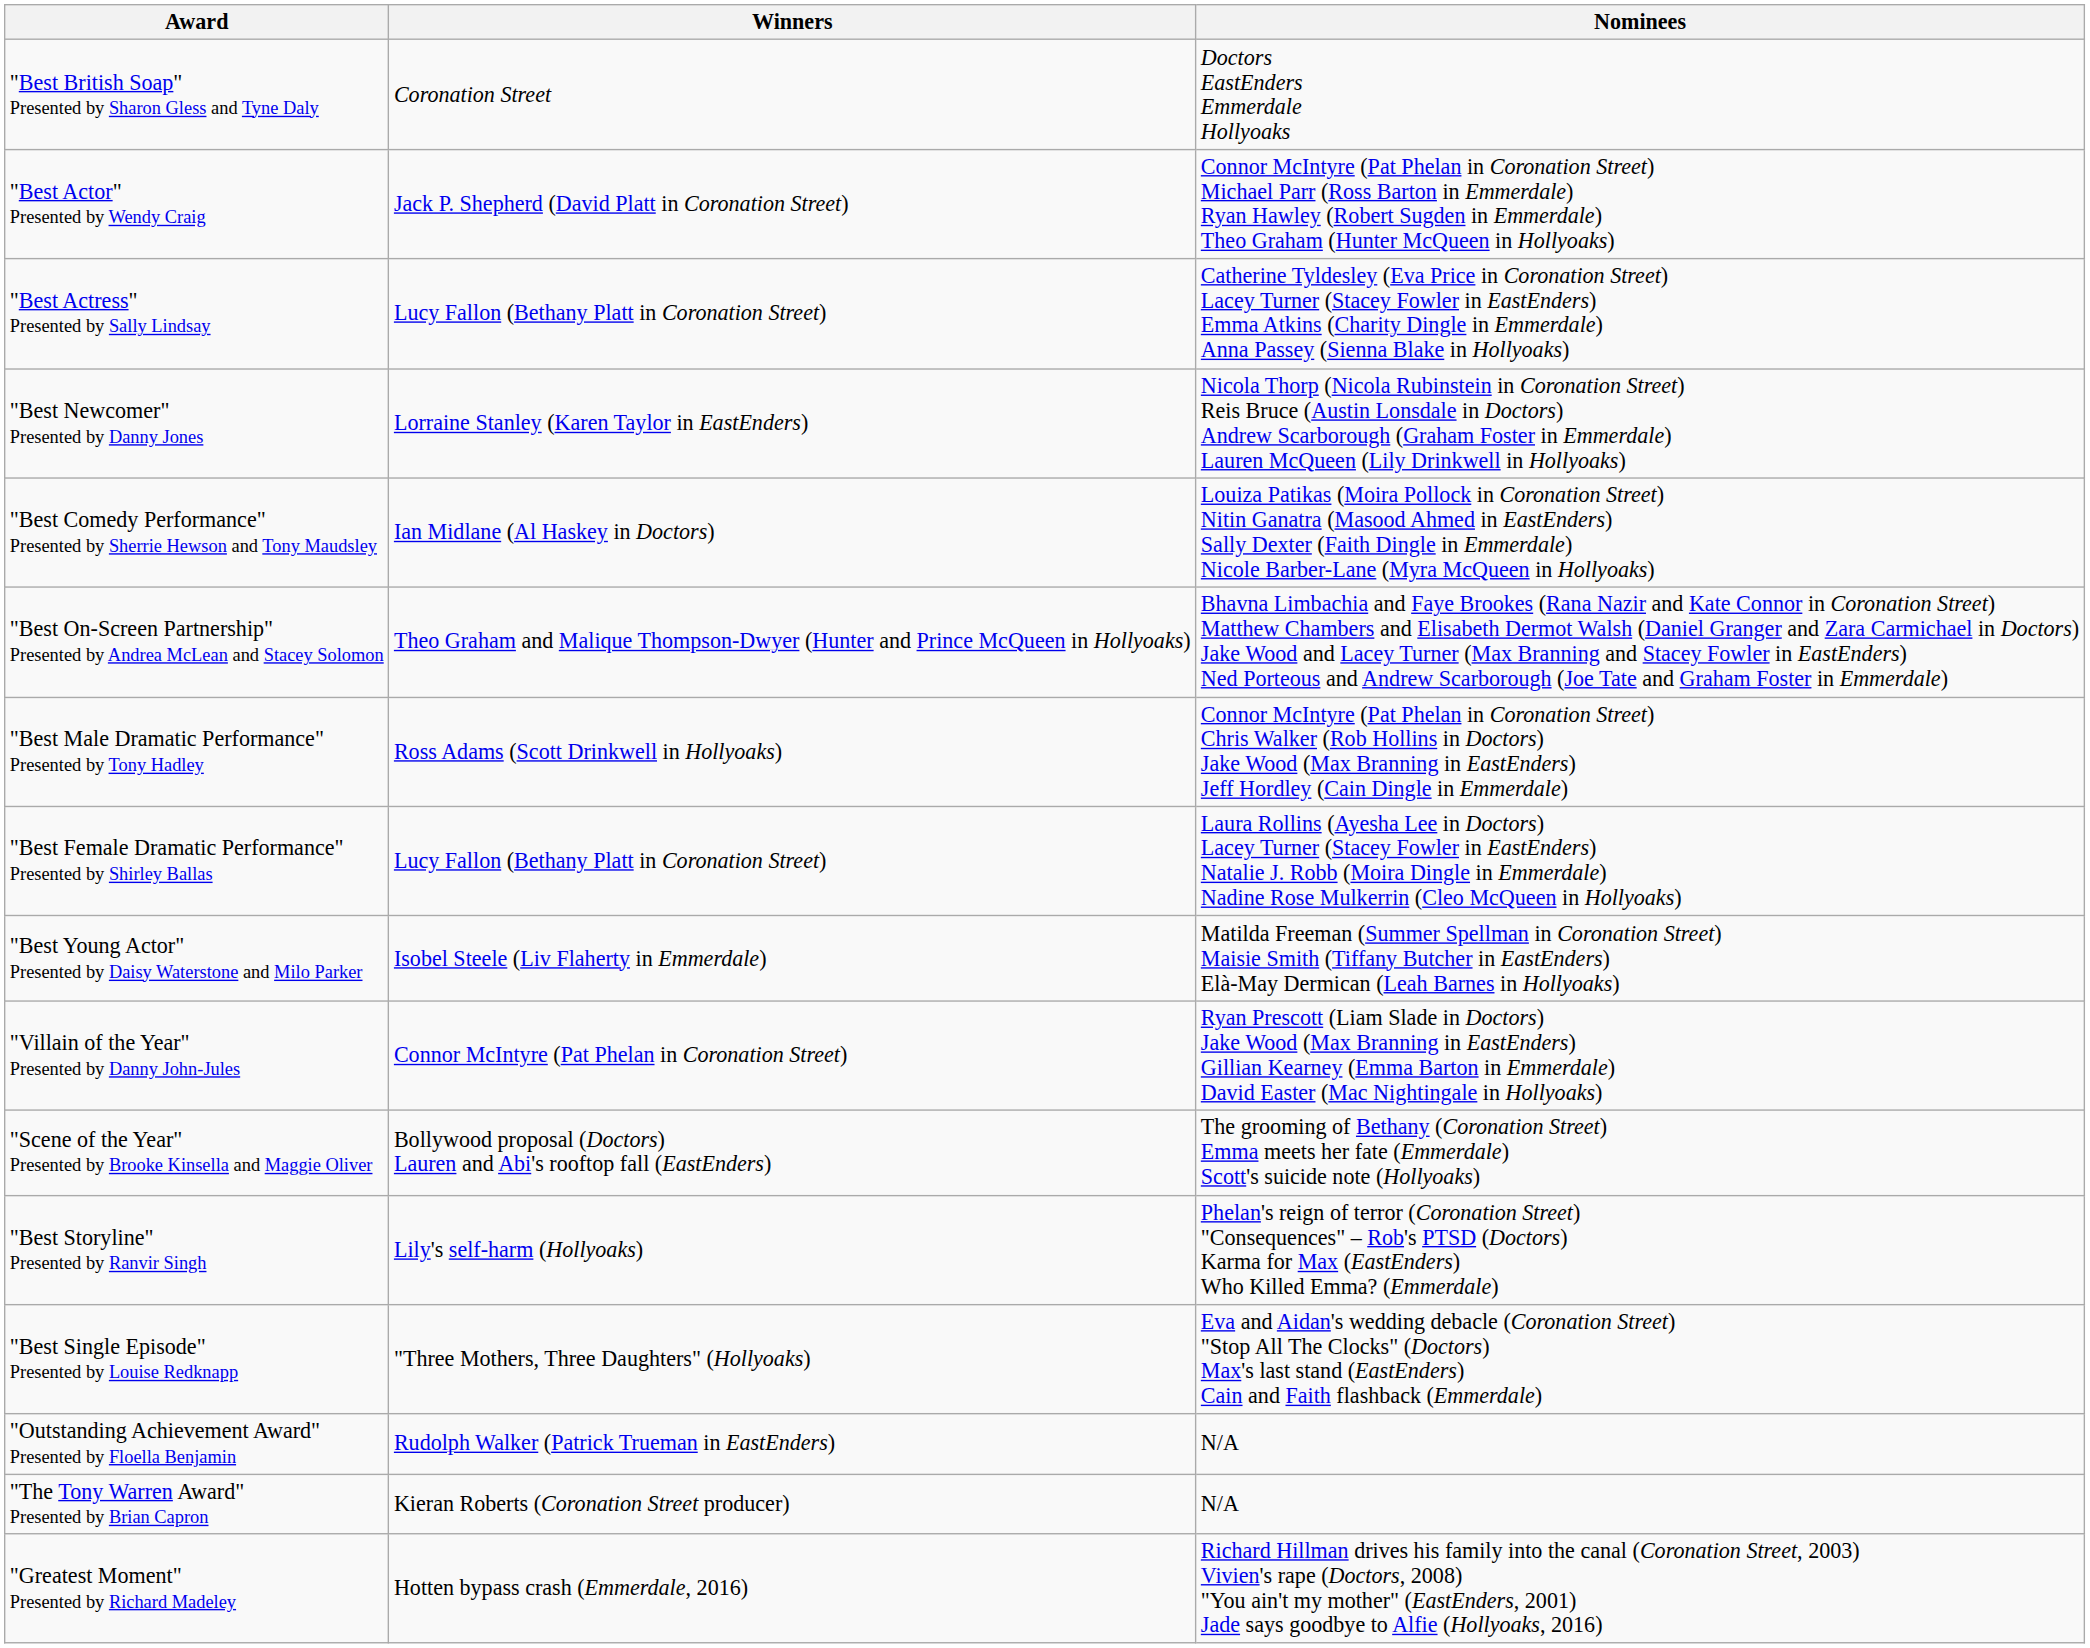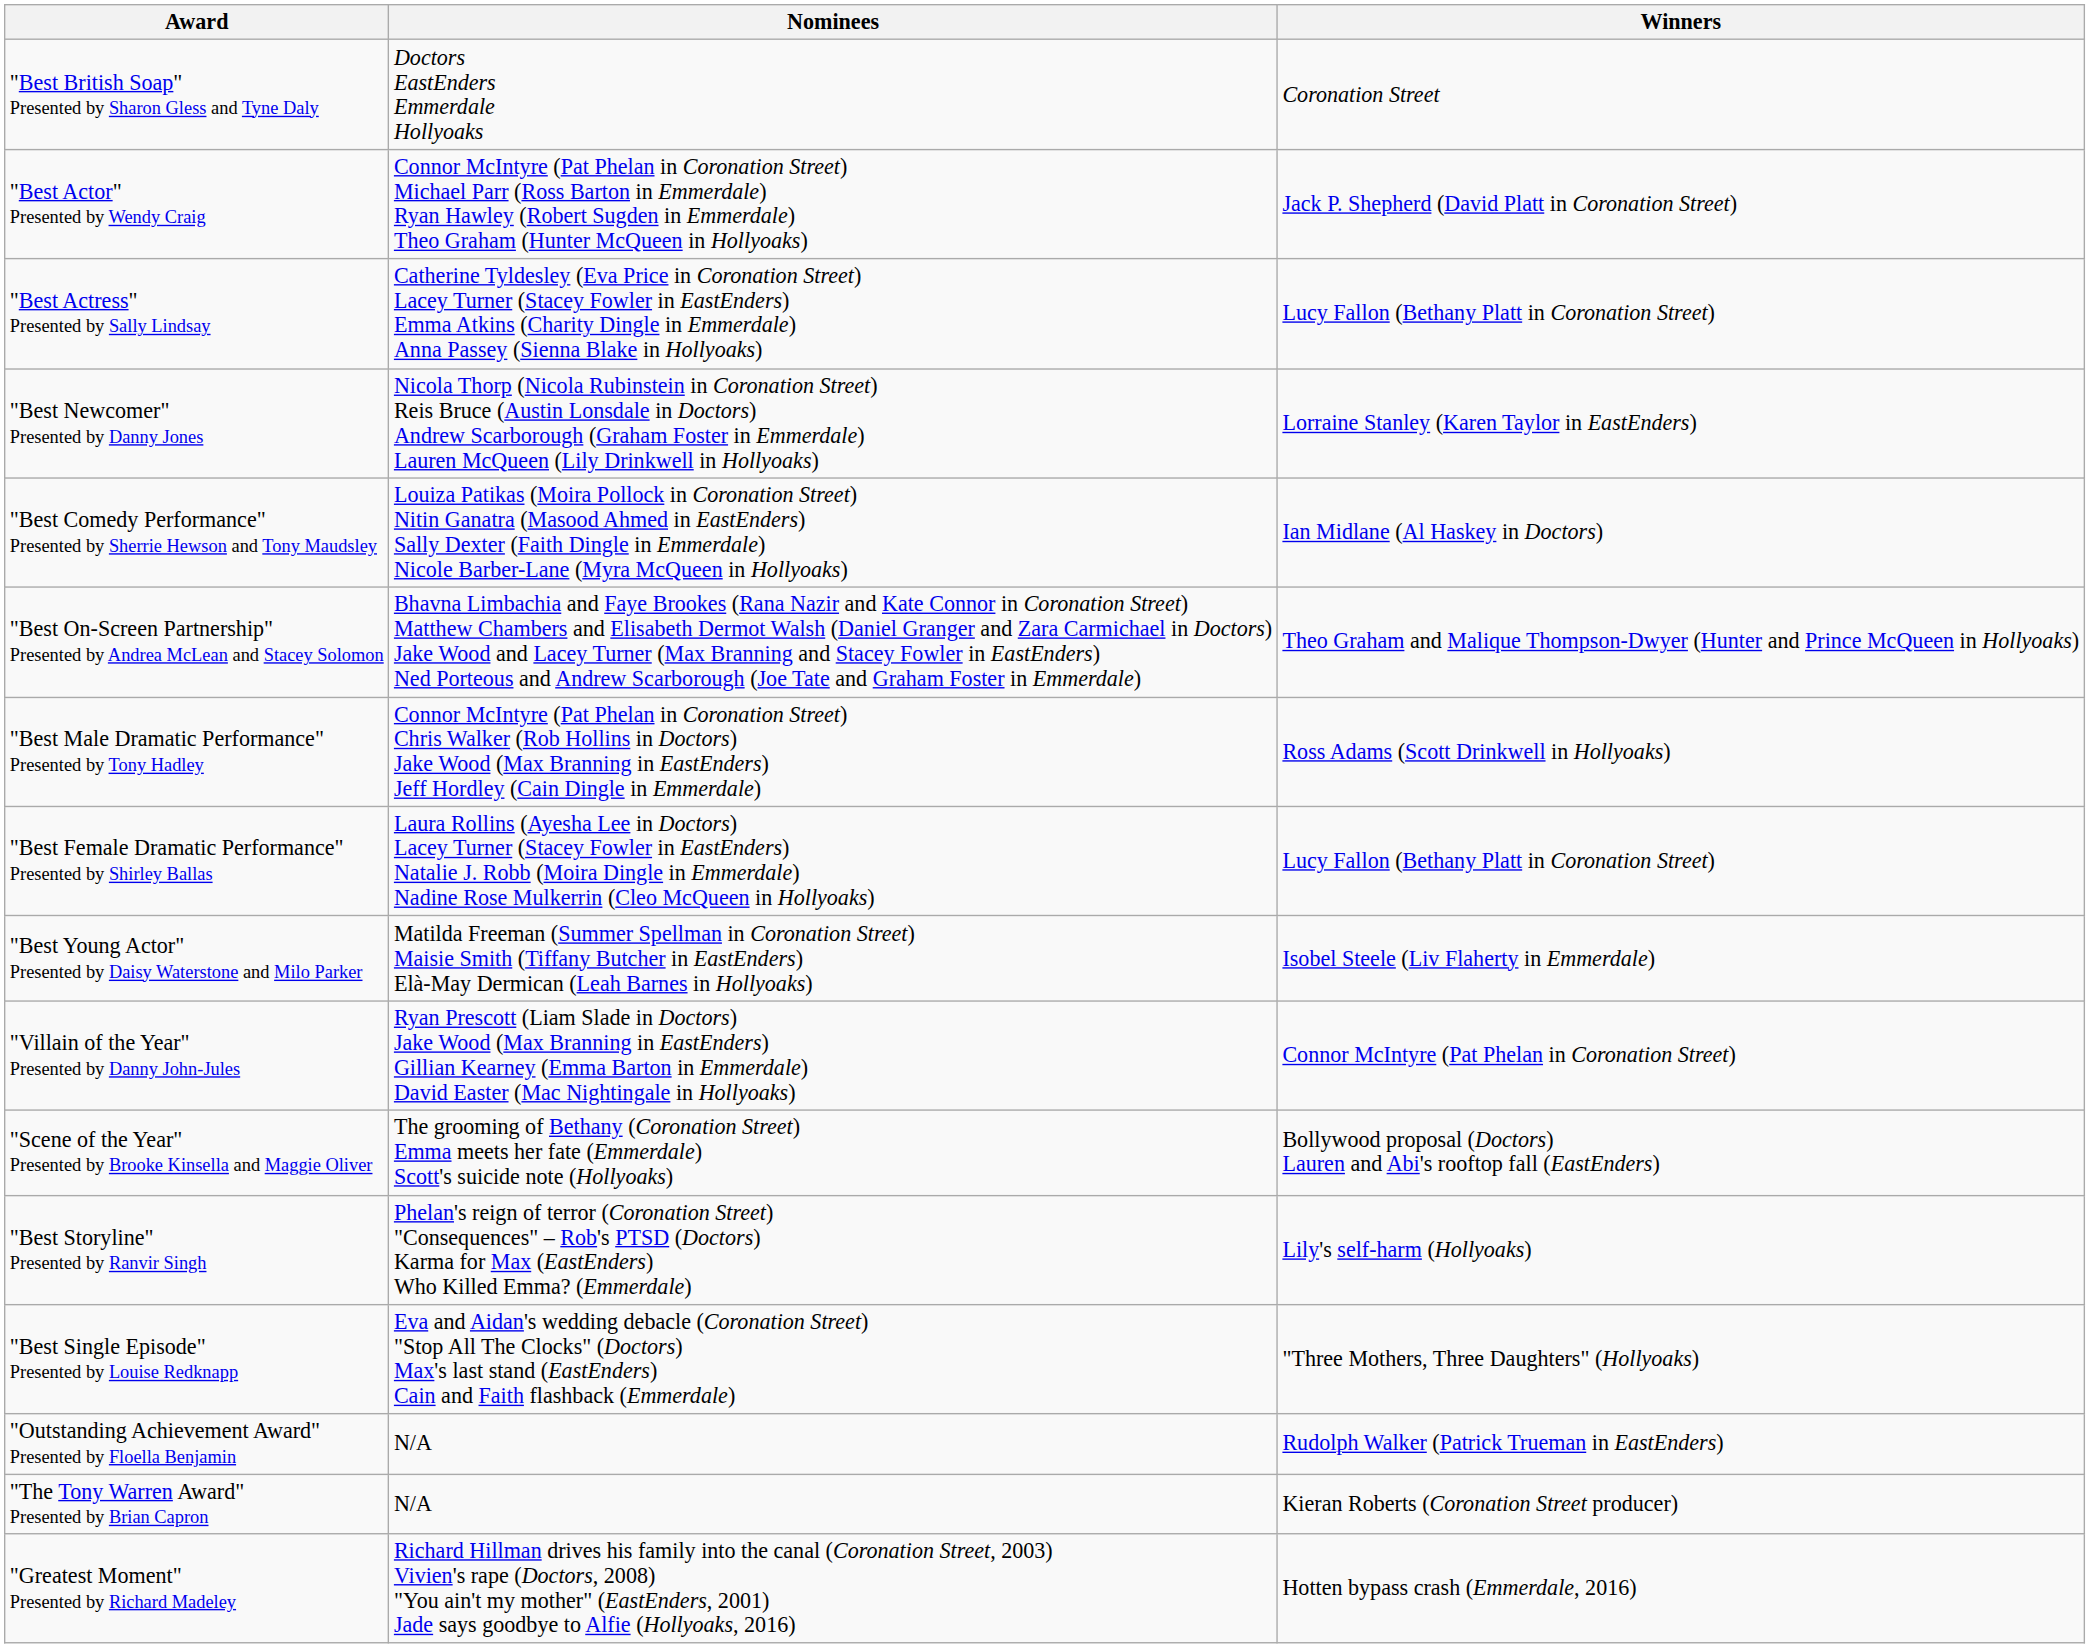columns swapped: Winners <-> Nominees
